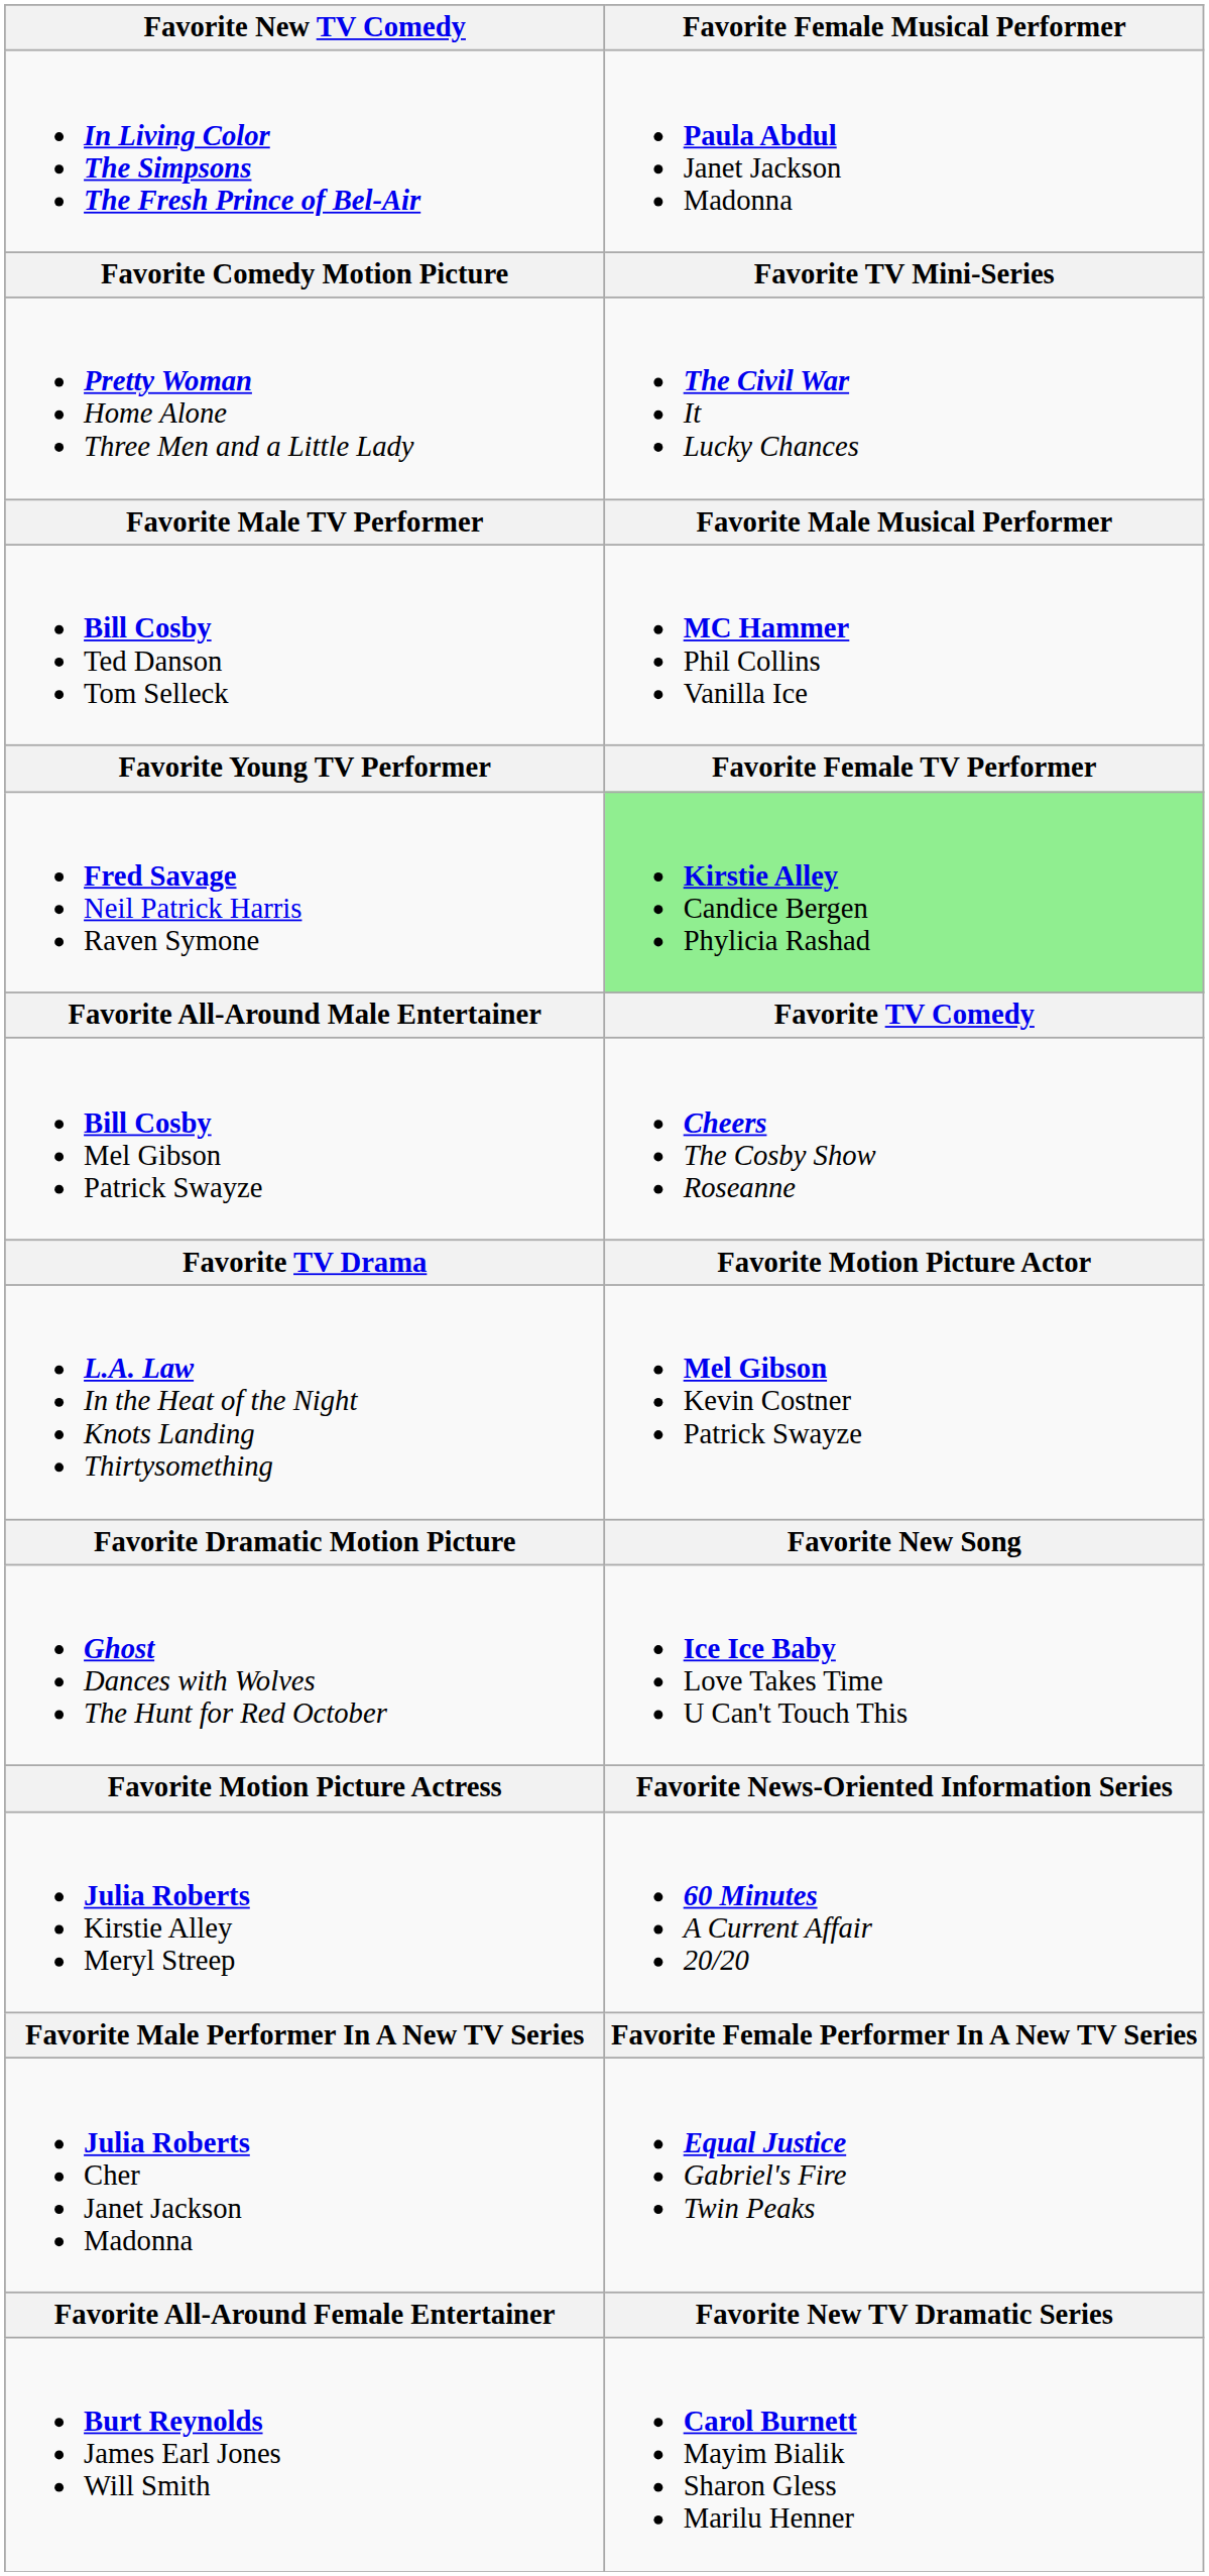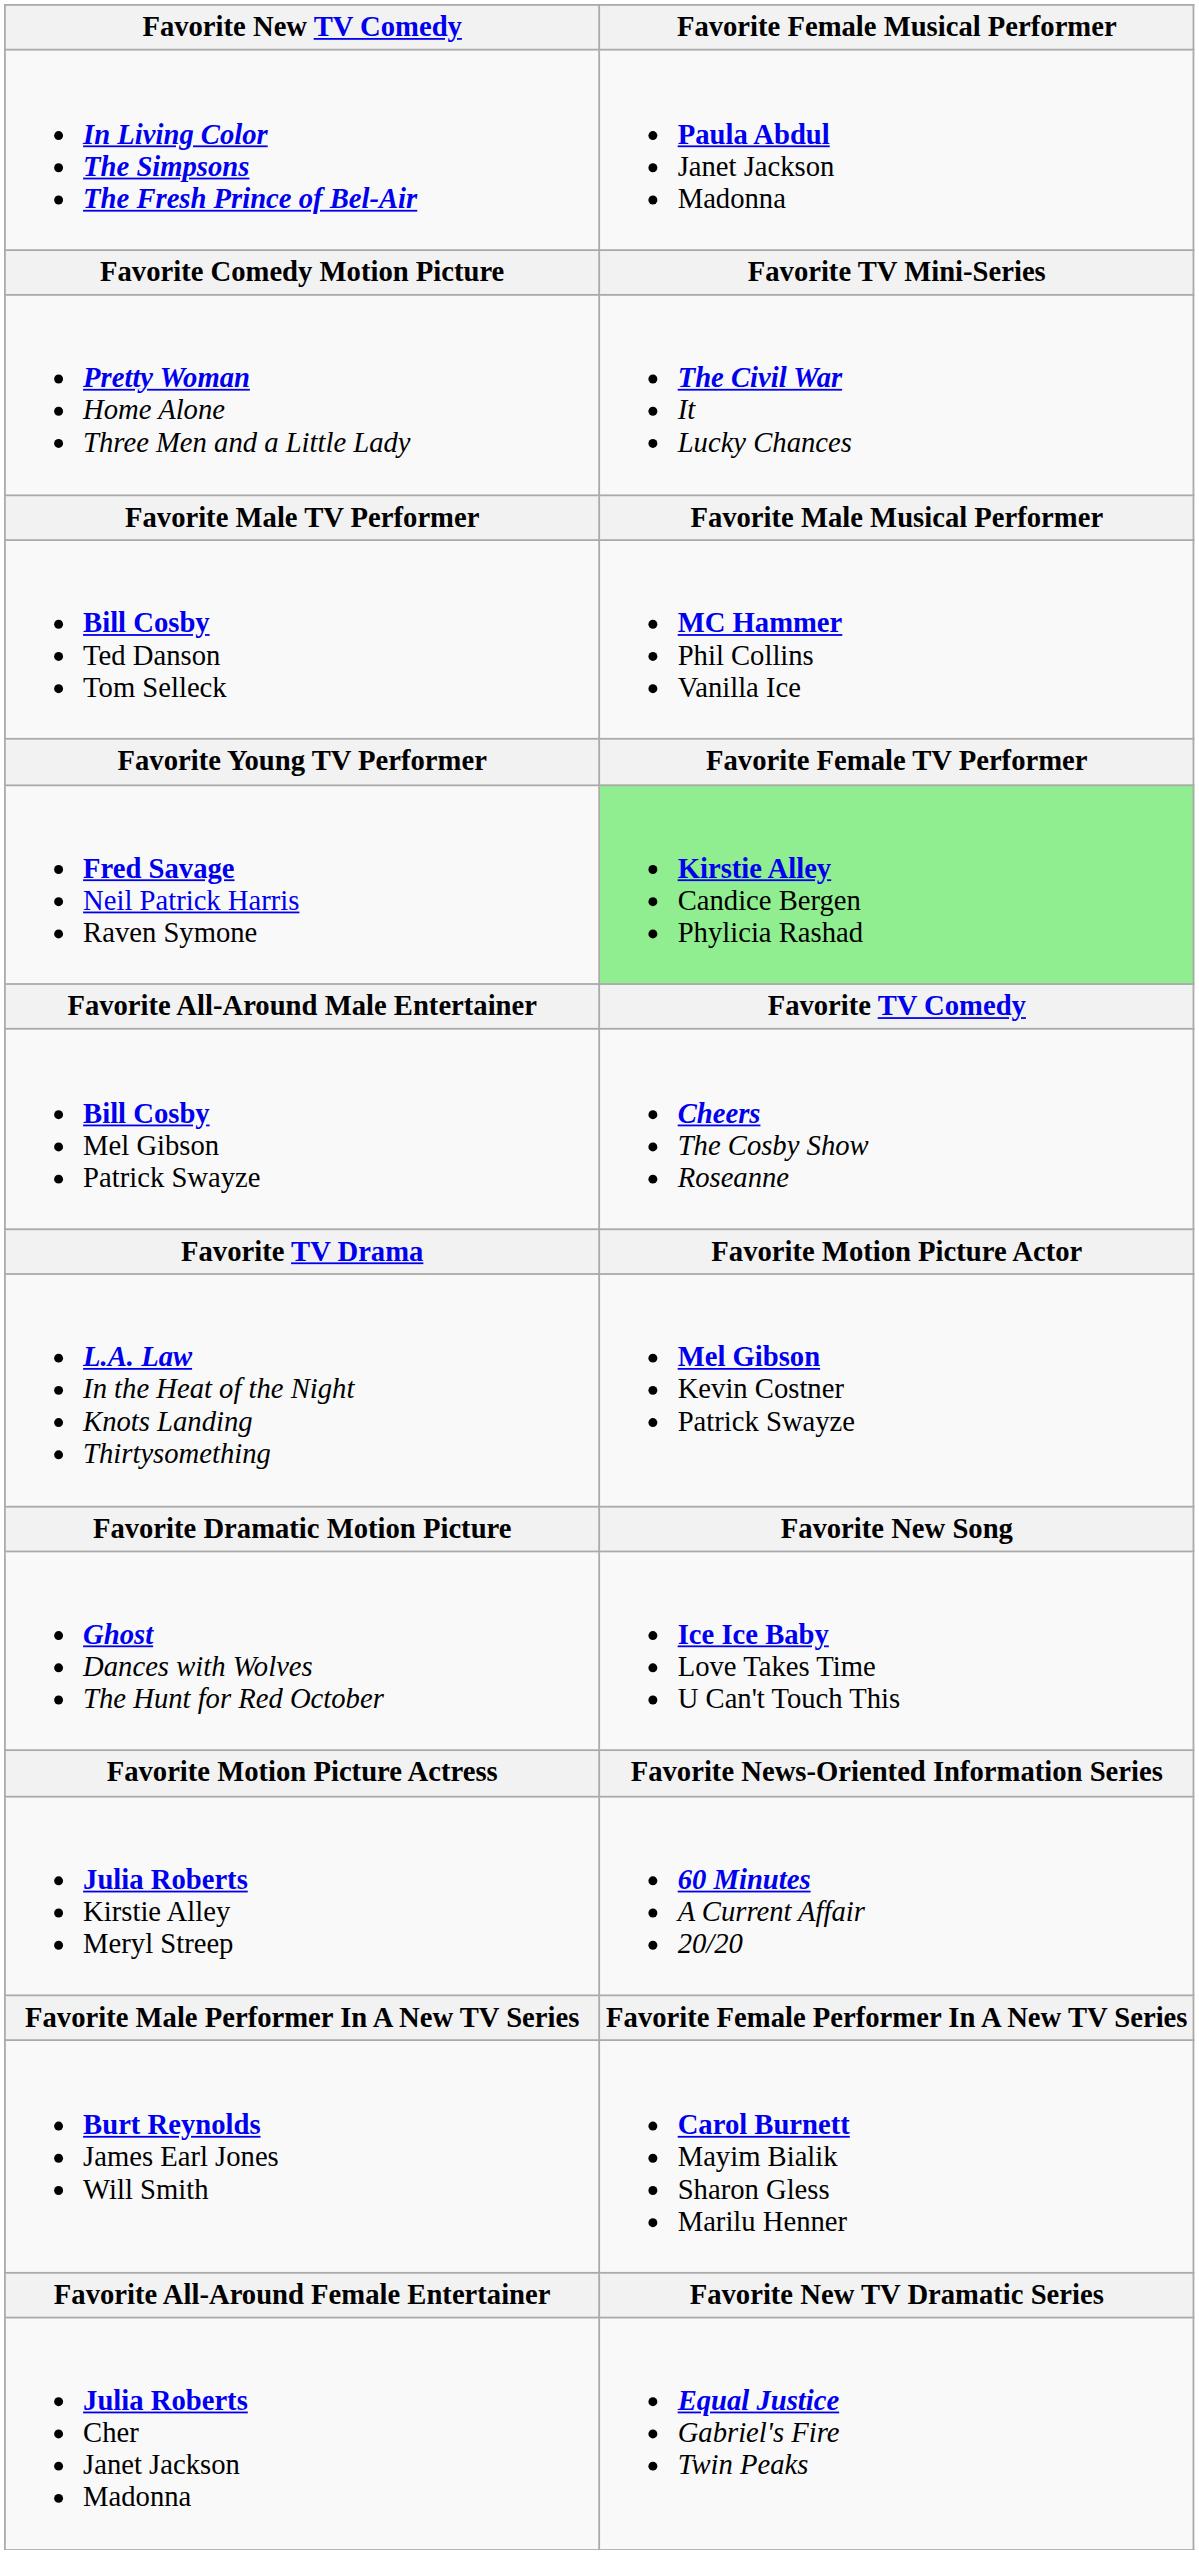rows swapped: Burt Reynolds James Earl Jones Will Smith <-> Julia Roberts Cher Janet Jackson Madonna
